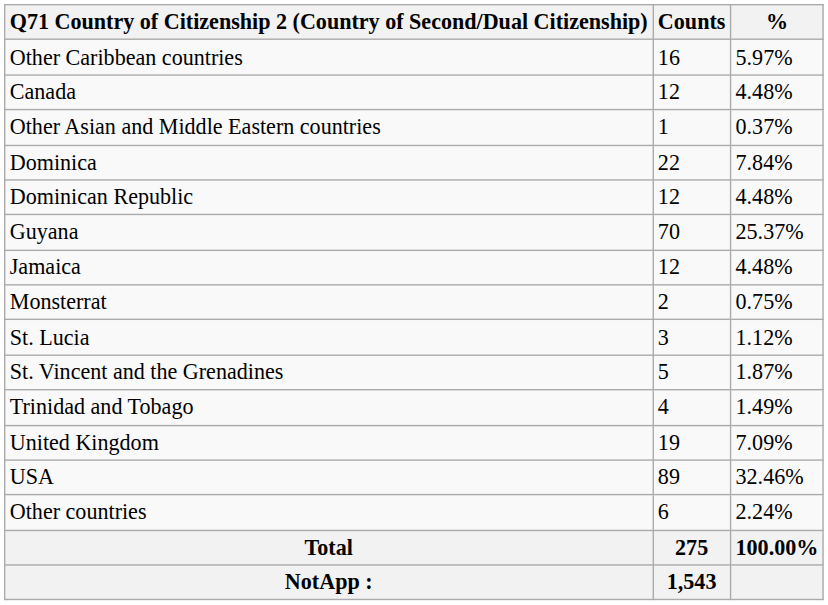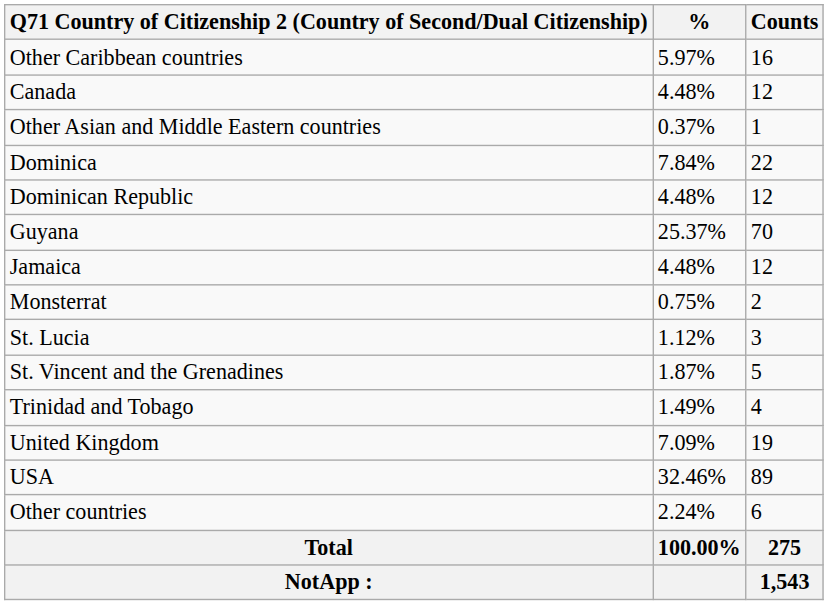columns swapped: Counts <-> %
